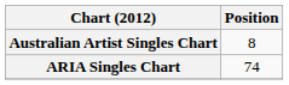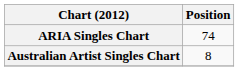rows swapped: ARIA Singles Chart <-> Australian Artist Singles Chart
